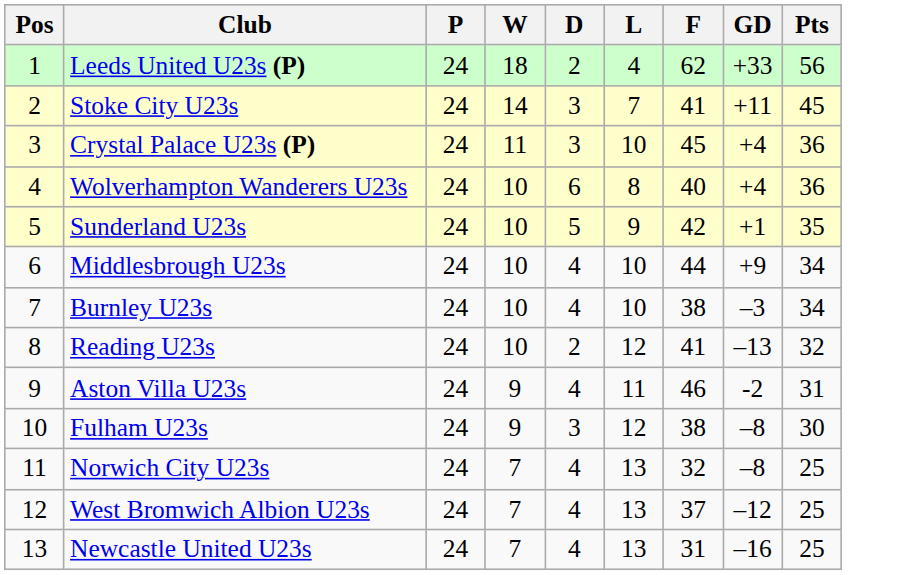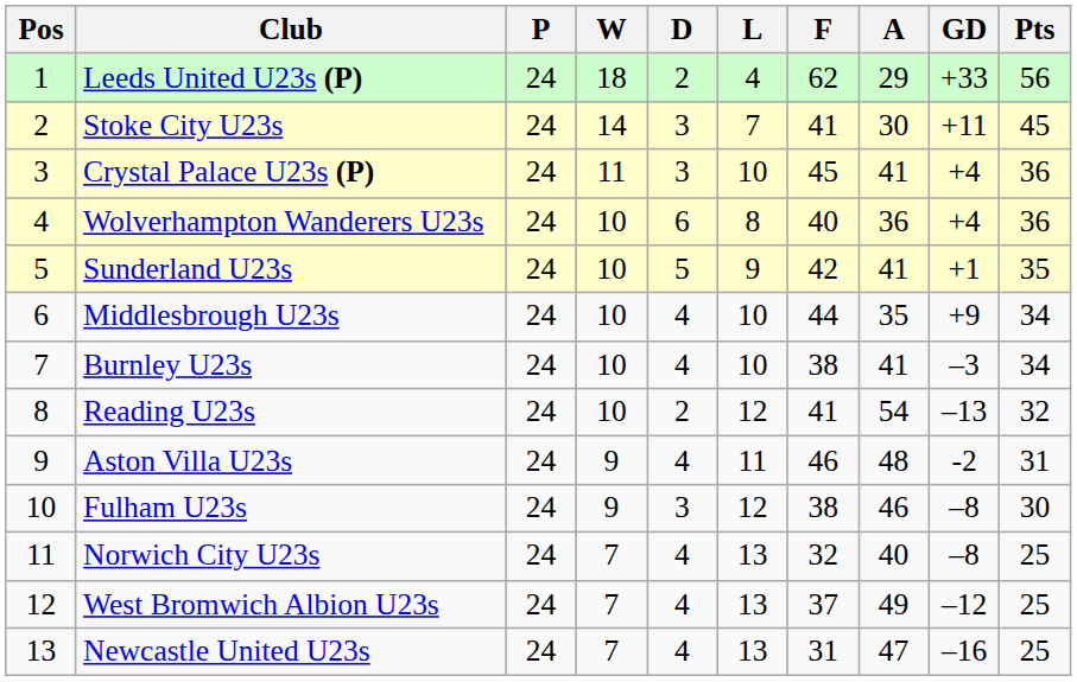+ column: A | 29 | 30 | 41 | 36 | 41 | 35 | 41 | 54 | 48 | 46 | 40 | 49 | 47
